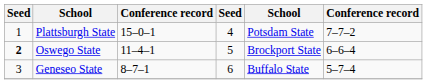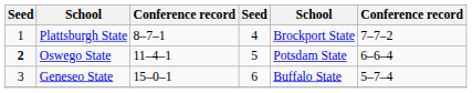Plattsburgh State | column 3: 15–0–1 -> 8–7–1
Plattsburgh State | column 5: Potsdam State -> Brockport State
Oswego State | column 5: Brockport State -> Potsdam State
Geneseo State | column 3: 8–7–1 -> 15–0–1
